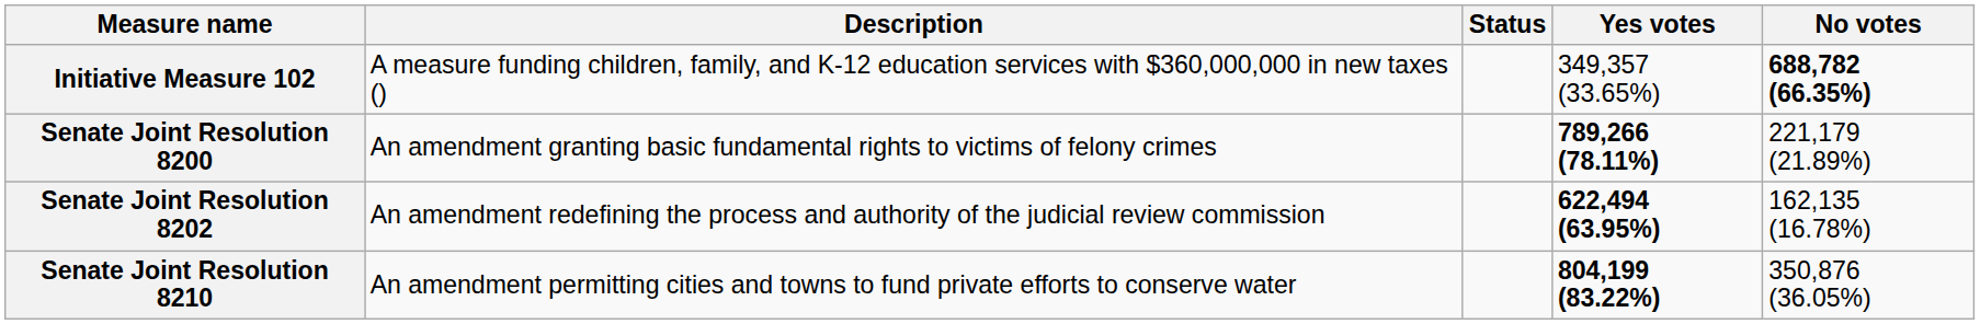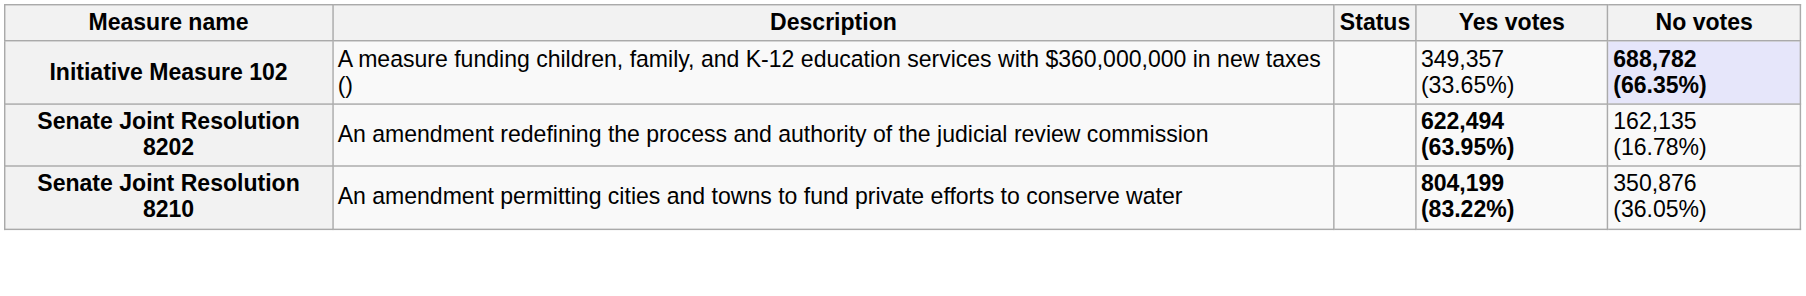Initiative Measure 102 | No votes: no background -> lavender background
- row: Senate Joint Resolution 8200 | An amendment granting basic fundamental rights to victims of felony crimes | 789,266 (78.11%) | 221,179 (21.89%)
